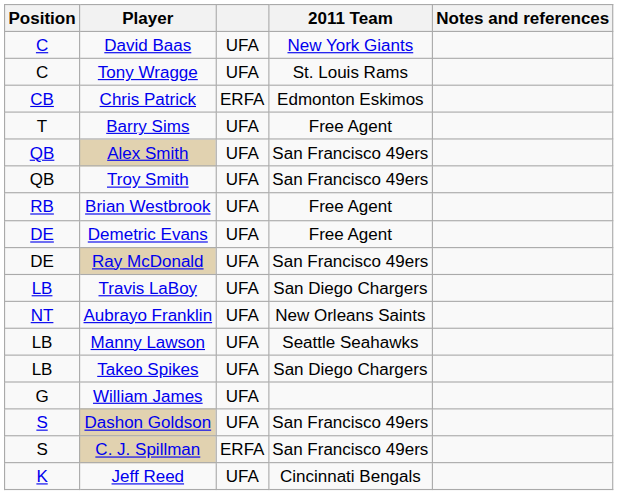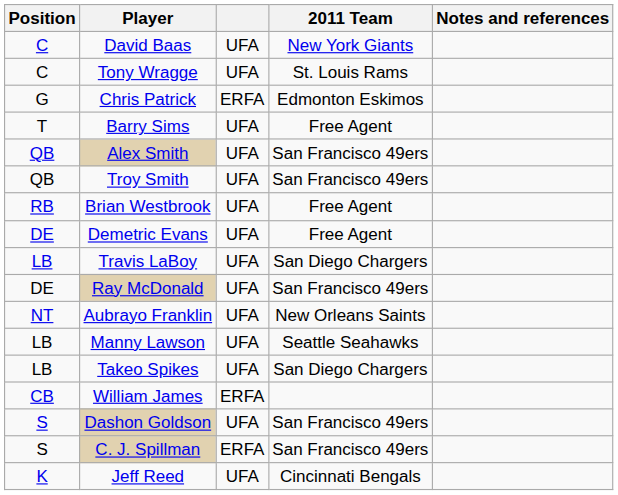Chris Patrick | Position: CB -> G
rows swapped: Ray McDonald <-> Travis LaBoy
William James | Position: G -> CB
William James | column 3: UFA -> ERFA
